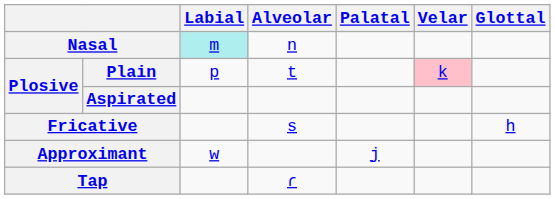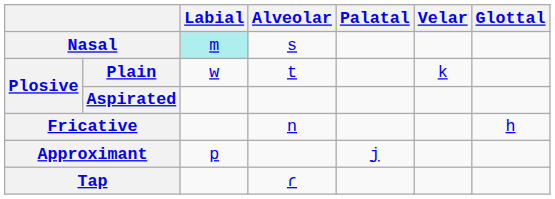Nasal | Alveolar: n -> s
Plain | Labial: p -> w
Plain | Velar: pink background -> no background
Fricative | Alveolar: s -> n
Approximant | Labial: w -> p
